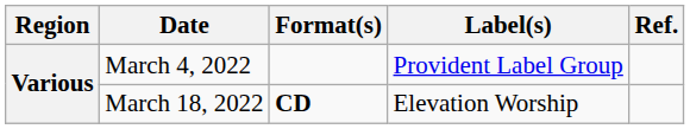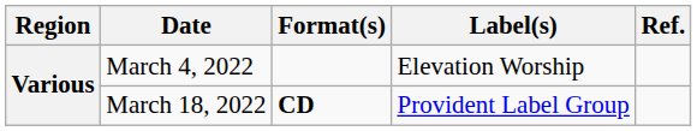March 4, 2022 | Label(s): Provident Label Group -> Elevation Worship
March 18, 2022 | Label(s): Elevation Worship -> Provident Label Group
